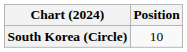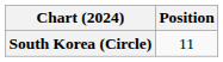South Korea (Circle) | Position: 10 -> 11
